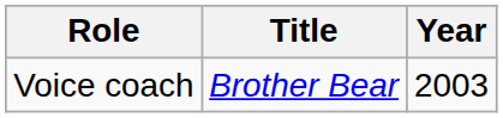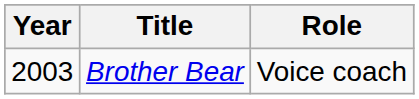columns swapped: Year <-> Role
